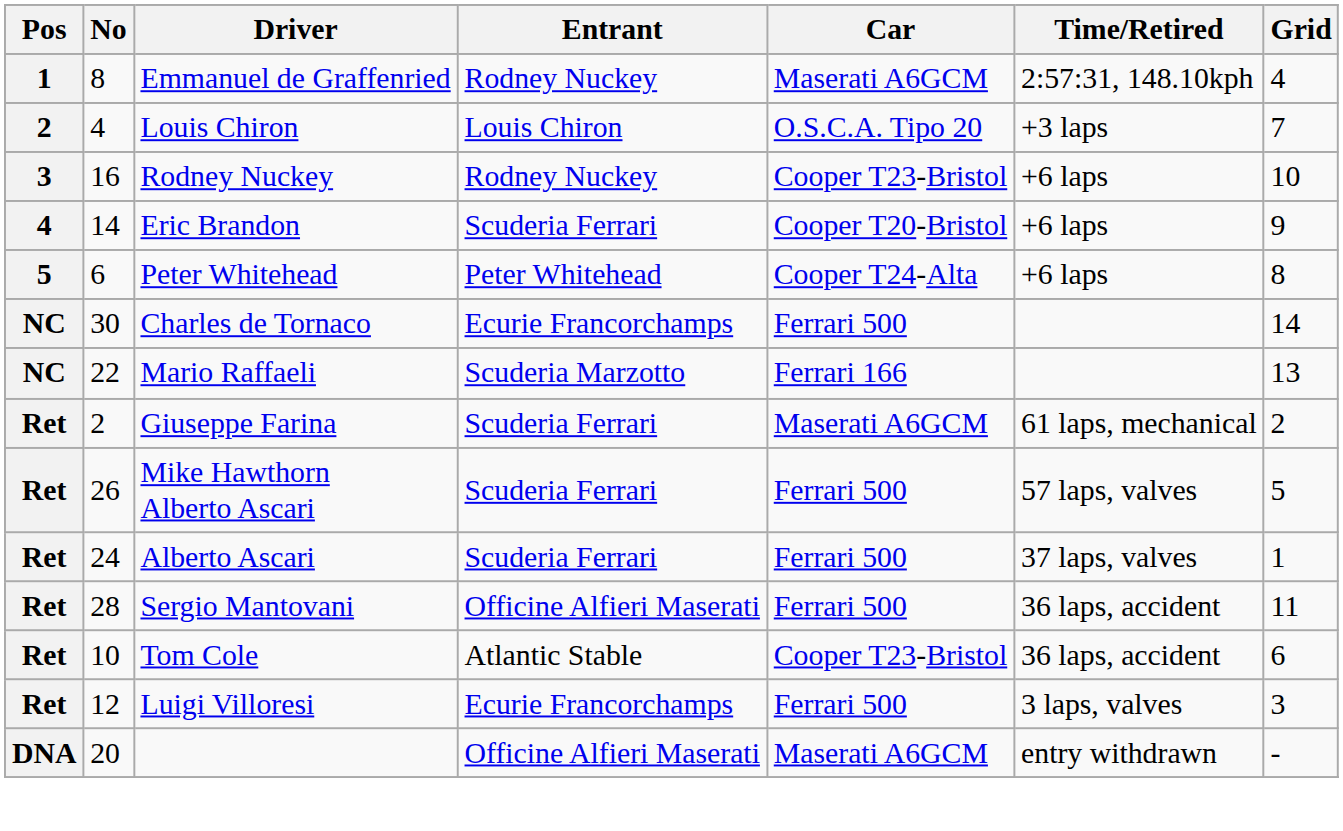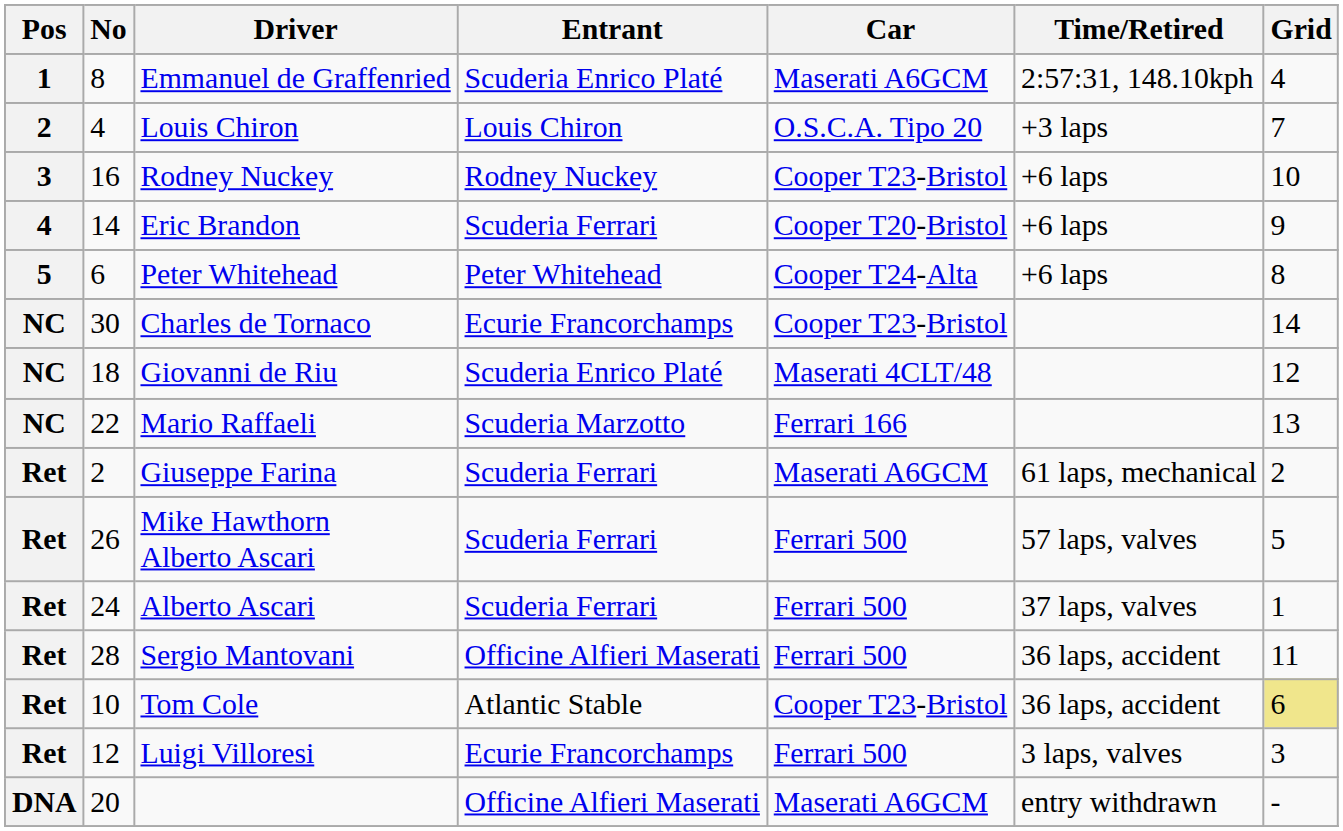Emmanuel de Graffenried | Entrant: Rodney Nuckey -> Scuderia Enrico Platé
Charles de Tornaco | Car: Ferrari 500 -> Cooper T23-Bristol
+ row: NC | 18 | Giovanni de Riu | Scuderia Enrico Platé | Maserati 4CLT/48 | 12
Tom Cole | Grid: no background -> khaki background
